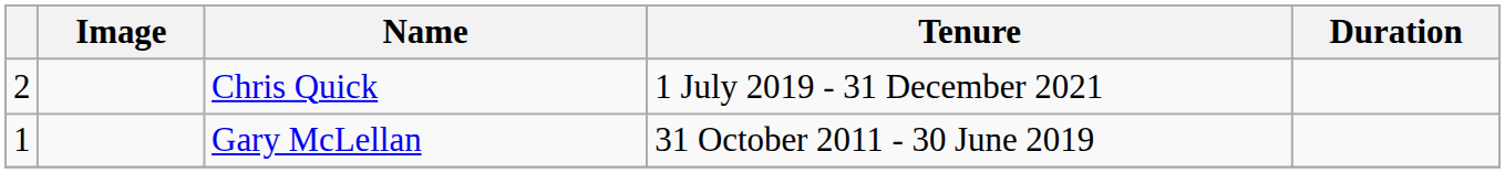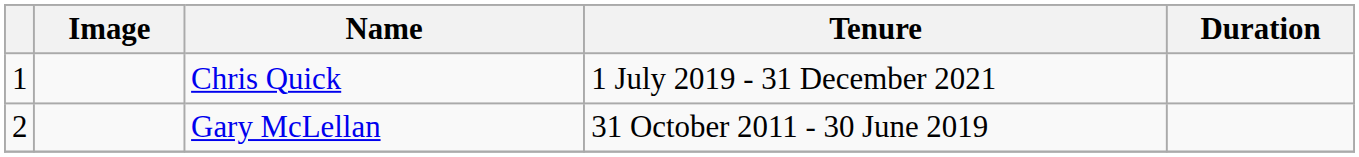Chris Quick | column 1: 2 -> 1
Gary McLellan | column 1: 1 -> 2
